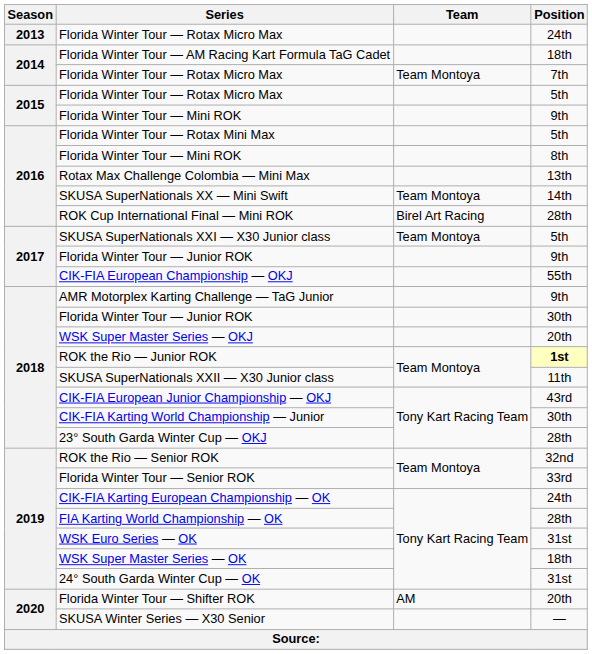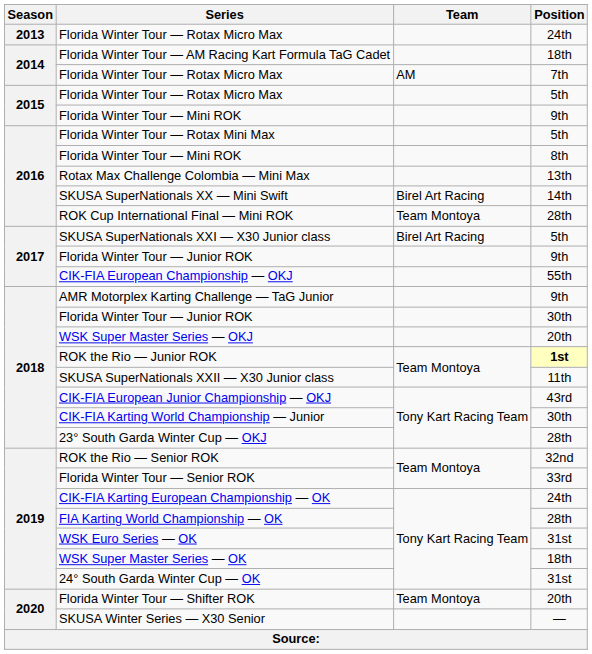Florida Winter Tour — Rotax Micro Max / 7th | Team: Team Montoya -> AM
SKUSA SuperNationals XX — Mini Swift | Team: Team Montoya -> Birel Art Racing
ROK Cup International Final — Mini ROK | Team: Birel Art Racing -> Team Montoya
SKUSA SuperNationals XXI — X30 Junior class | Team: Team Montoya -> Birel Art Racing
Florida Winter Tour — Shifter ROK | Team: AM -> Team Montoya
